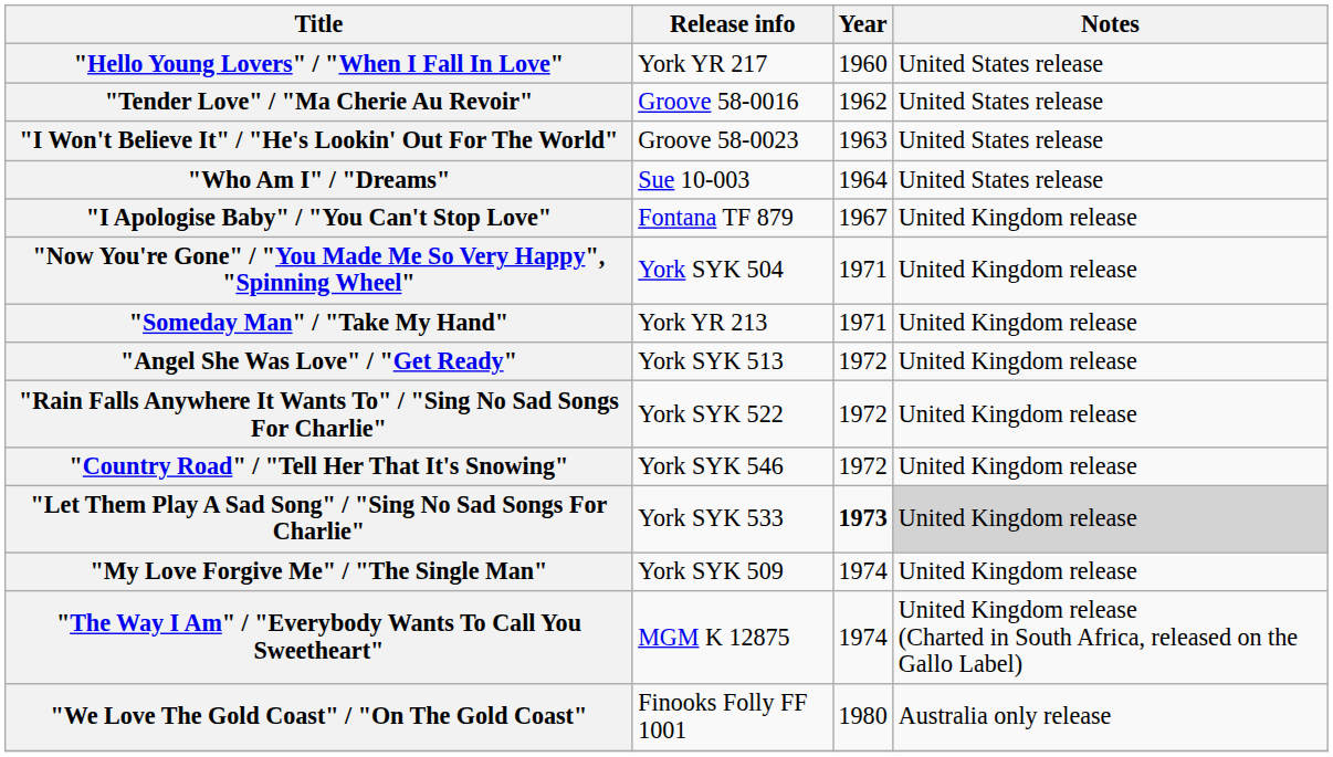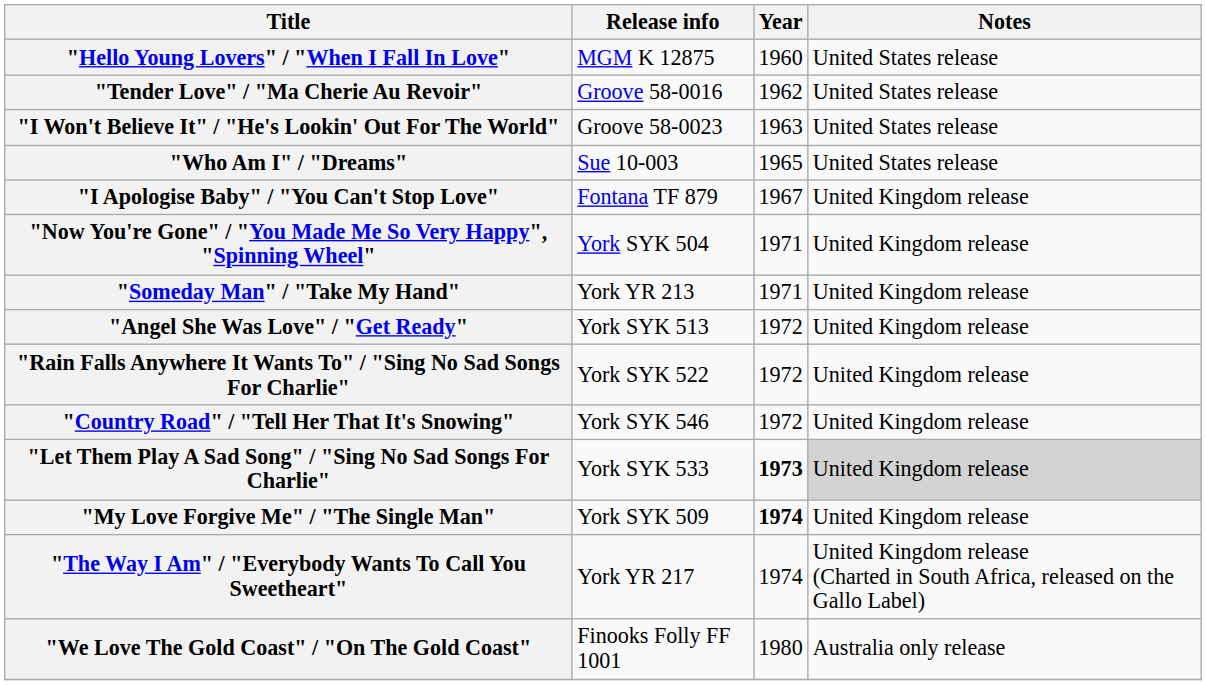"Hello Young Lovers" / "When I Fall In Love" | Release info: York YR 217 -> MGM K 12875
"Who Am I" / "Dreams" | Year: 1964 -> 1965
"My Love Forgive Me" / "The Single Man" | Year: normal -> bold
"The Way I Am" / "Everybody Wants To Call You Sweetheart" | Release info: MGM K 12875 -> York YR 217
